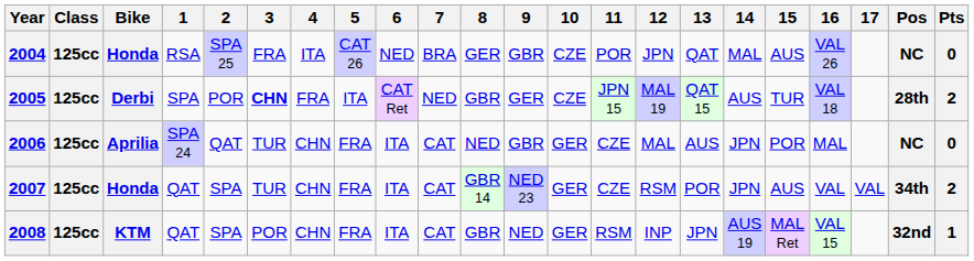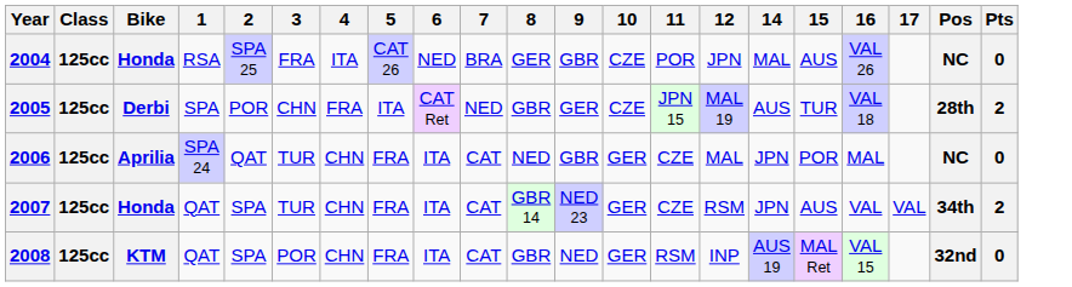- column: 13 | QAT | QAT 15 | AUS | POR | JPN
2005 | 3: bold -> normal
2008 | Pts: 1 -> 0
